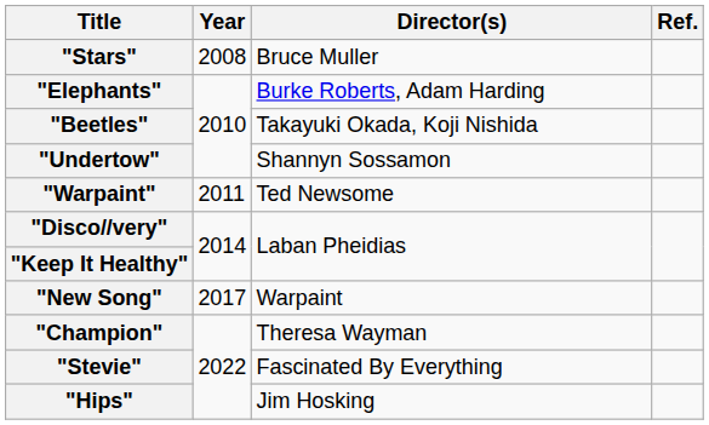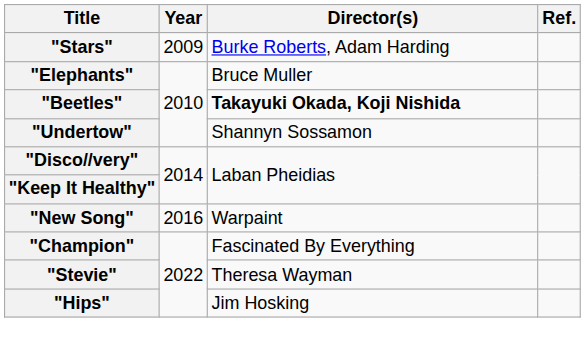"Stars" | Year: 2008 -> 2009
"Stars" | Director(s): Bruce Muller -> Burke Roberts, Adam Harding
"Elephants" | Director(s): Burke Roberts, Adam Harding -> Bruce Muller
"Beetles" | Director(s): normal -> bold
- row: "Warpaint" | 2011 | Ted Newsome
"New Song" | Year: 2017 -> 2016
"Champion" | Director(s): Theresa Wayman -> Fascinated By Everything
"Stevie" | Director(s): Fascinated By Everything -> Theresa Wayman
